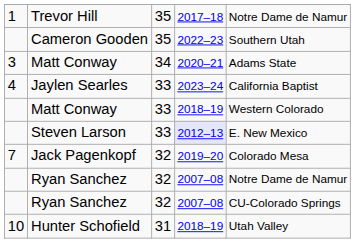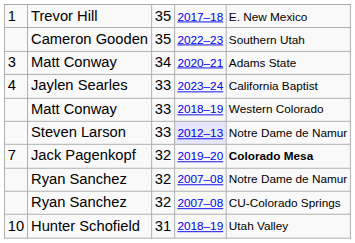Trevor Hill | column 5: Notre Dame de Namur -> E. New Mexico
Steven Larson | column 5: E. New Mexico -> Notre Dame de Namur
Jack Pagenkopf | column 5: normal -> bold
